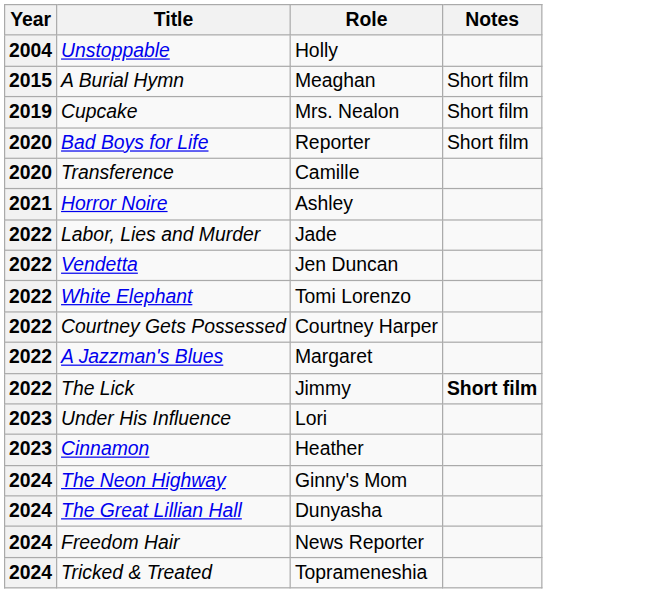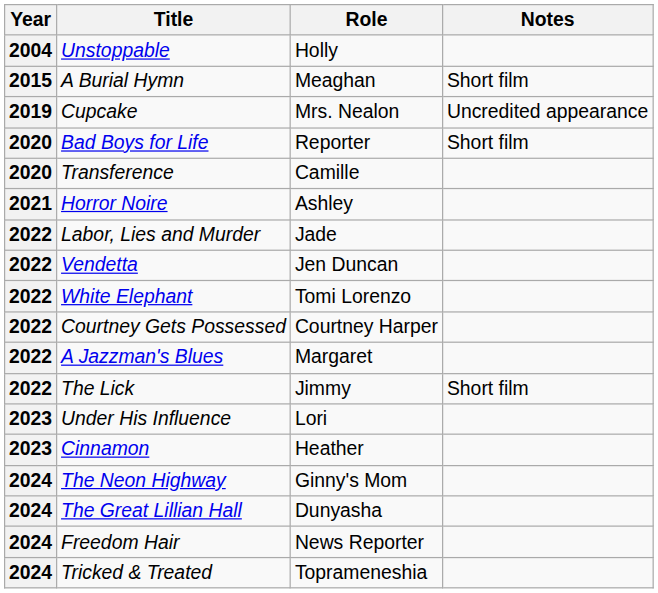Cupcake | Notes: Short film -> Uncredited appearance
The Lick | Notes: bold -> normal
